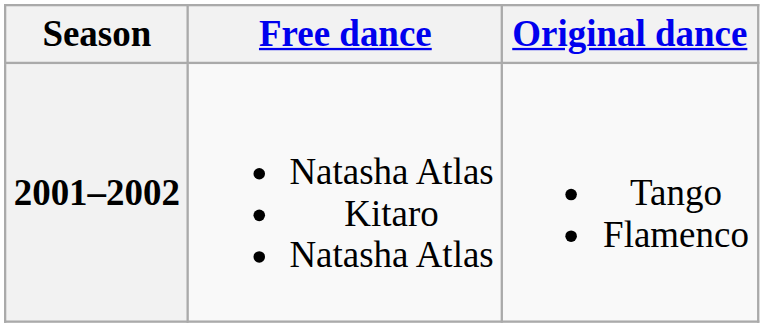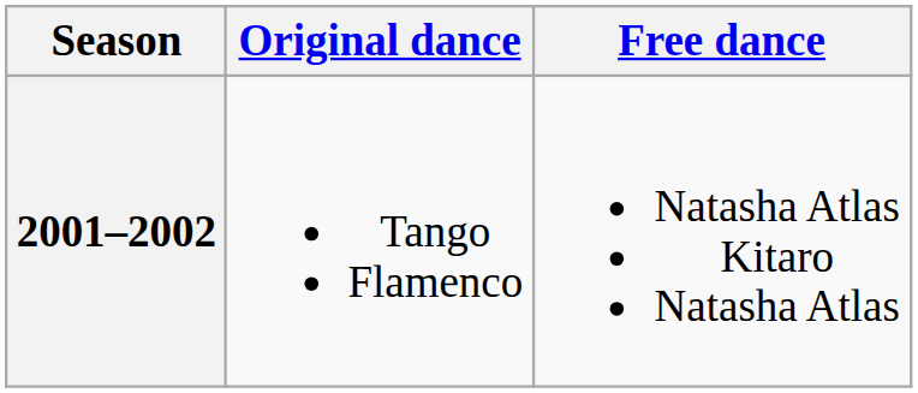columns swapped: Original dance <-> Free dance
